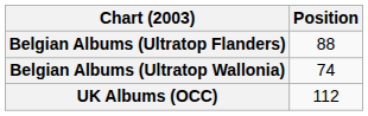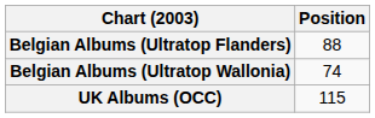UK Albums (OCC) | Position: 112 -> 115
